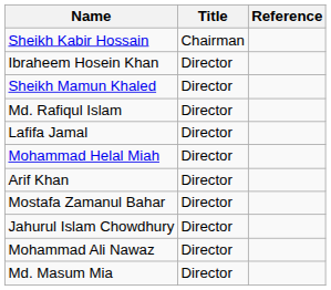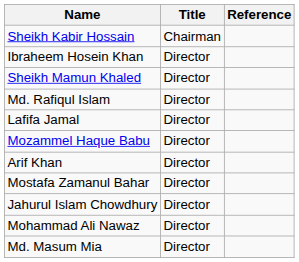+ row: Mozammel Haque Babu | Director
- row: Mohammad Helal Miah | Director
